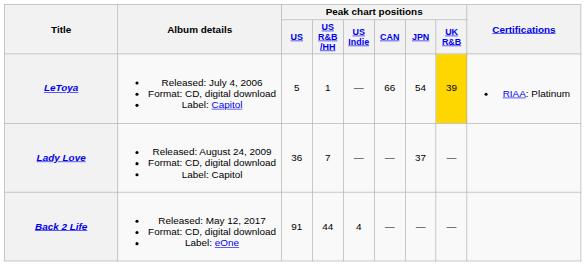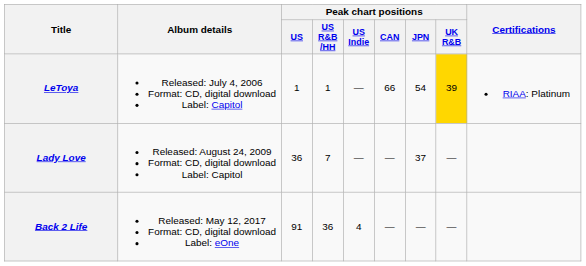LeToya | Peak chart positions / US: 5 -> 1
Back 2 Life | Peak chart positions / US R&B /HH: 44 -> 36
